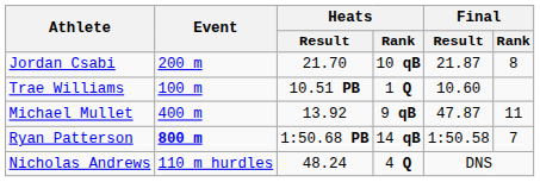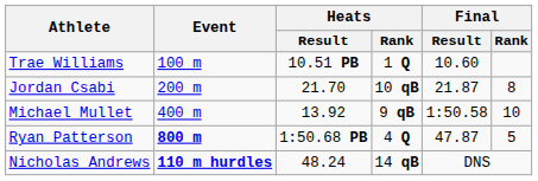rows swapped: Trae Williams <-> Jordan Csabi
Michael Mullet | Final / Result: 47.87 -> 1:50.58
Michael Mullet | Final / Rank: 11 -> 10
Ryan Patterson | Heats / Rank: 14 qB -> 4 Q
Ryan Patterson | Final / Result: 1:50.58 -> 47.87
Ryan Patterson | Final / Rank: 7 -> 5
Nicholas Andrews | Event: normal -> bold
Nicholas Andrews | Heats / Rank: 4 Q -> 14 qB
